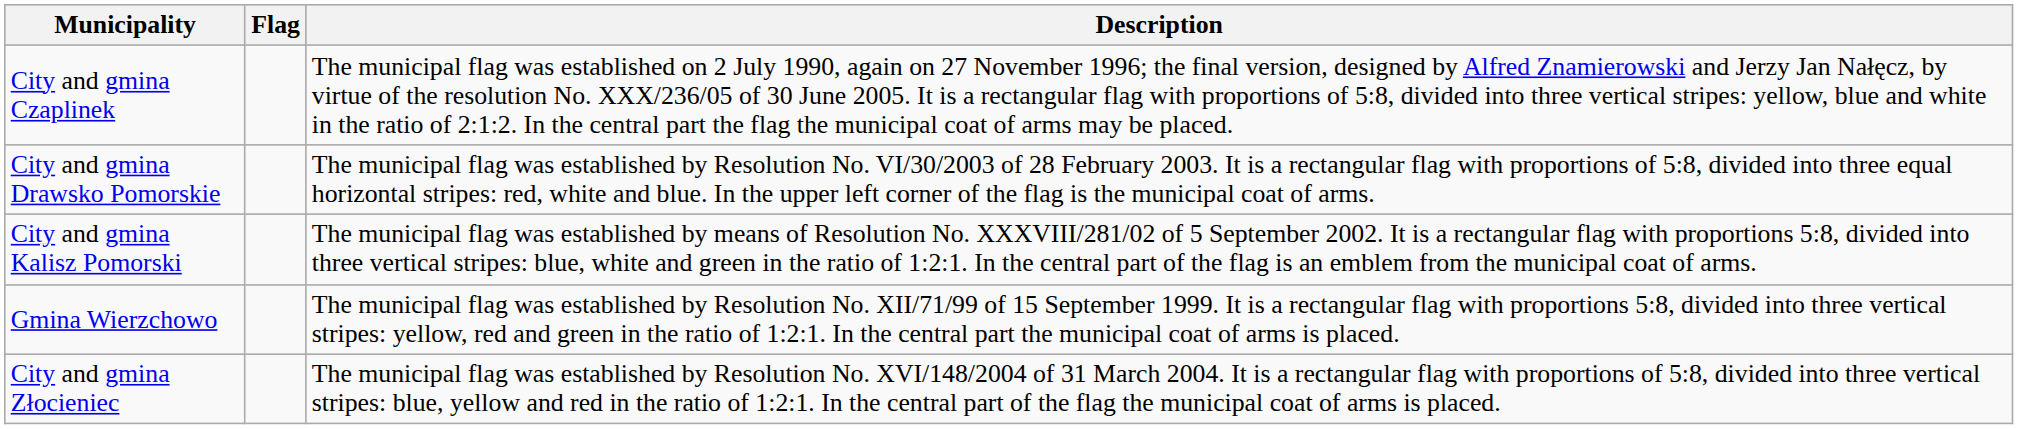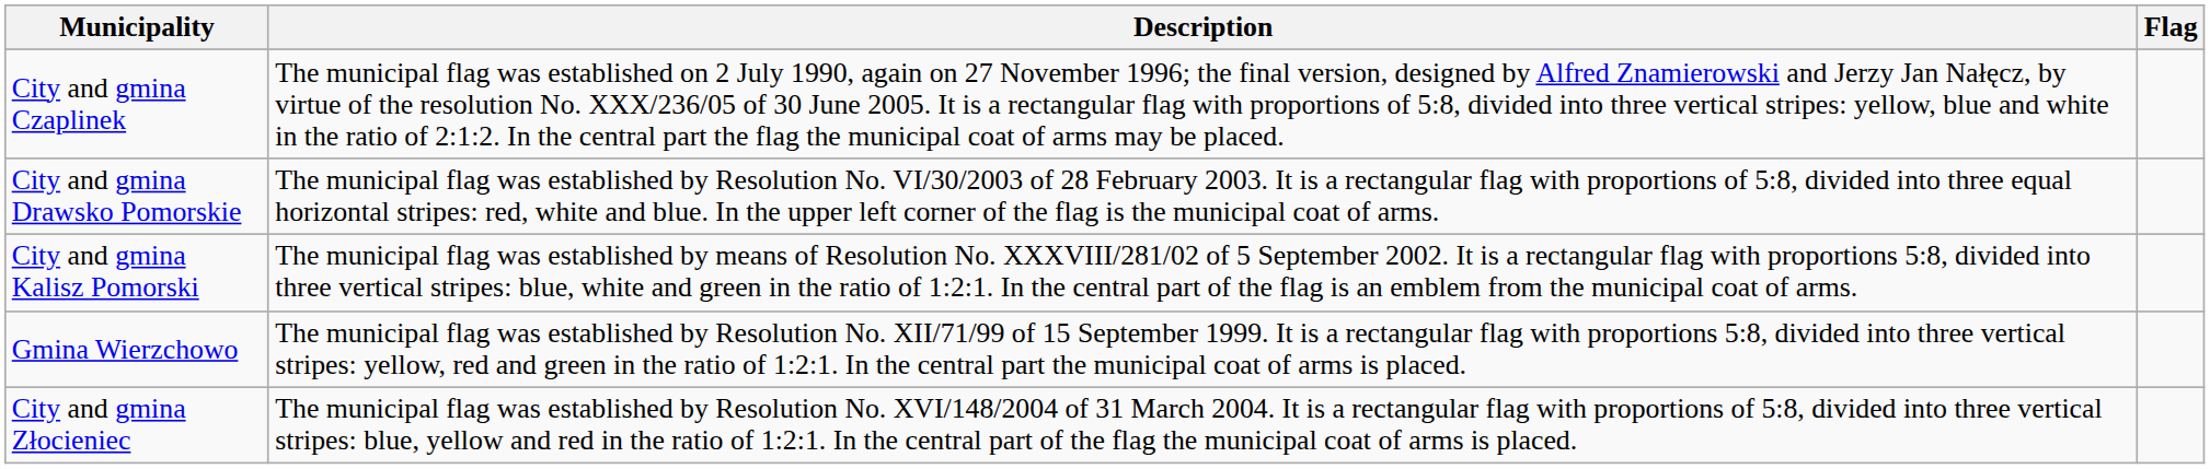columns swapped: Flag <-> Description
